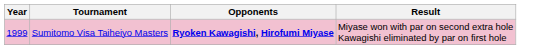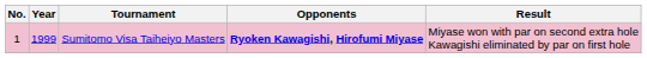+ column: No. | 1
